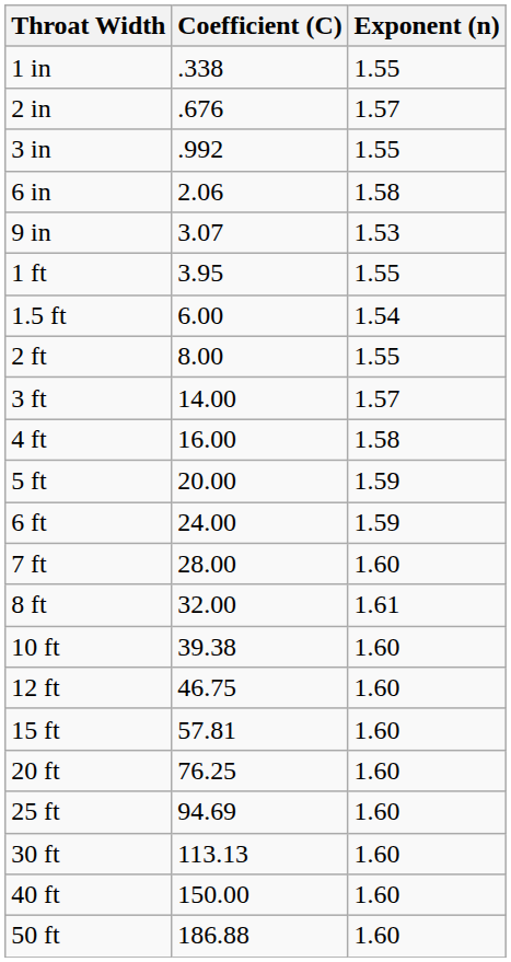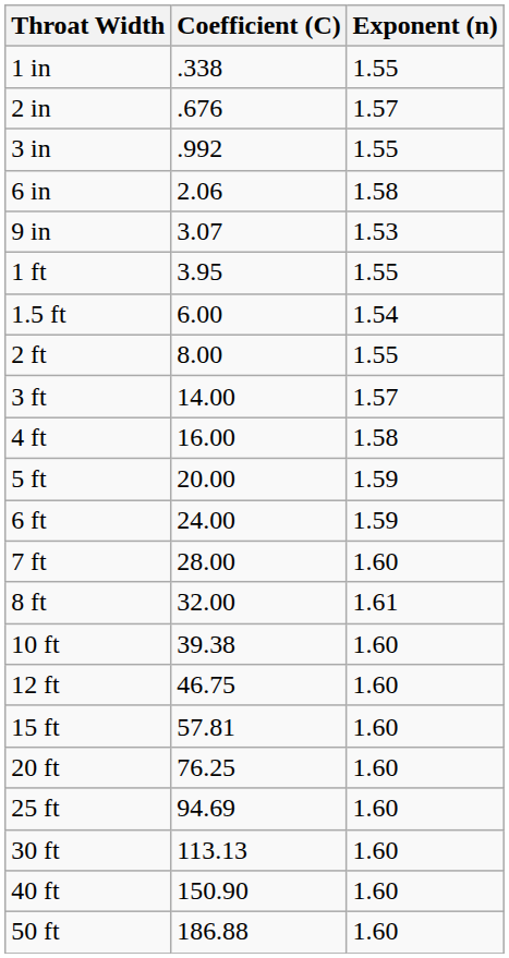40 ft | Coefficient (C): 150.00 -> 150.90
